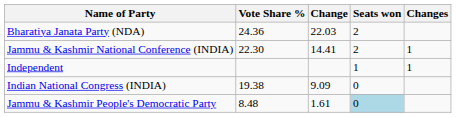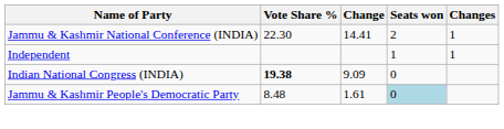- row: Bharatiya Janata Party (NDA) | 24.36 | 22.03 | 2
Indian National Congress (INDIA) | Vote Share %: normal -> bold
